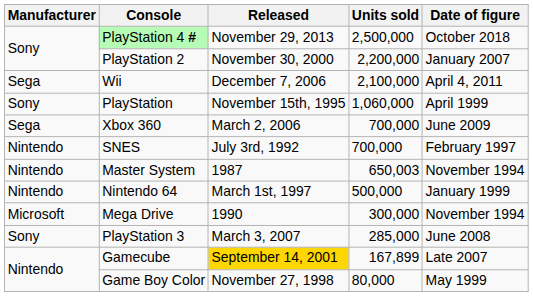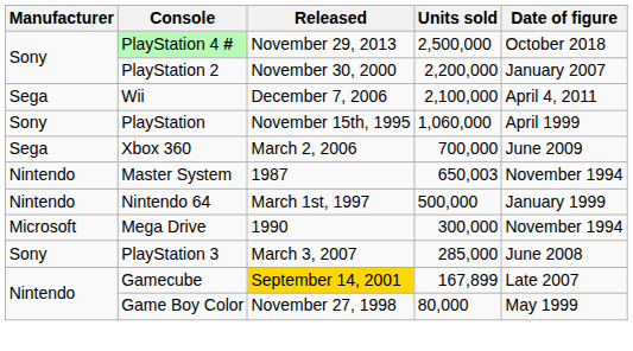- row: Nintendo | SNES | July 3rd, 1992 | 700,000 | February 1997
